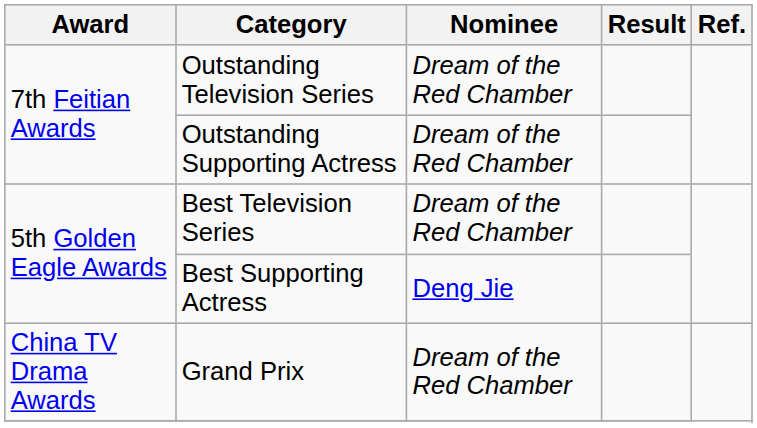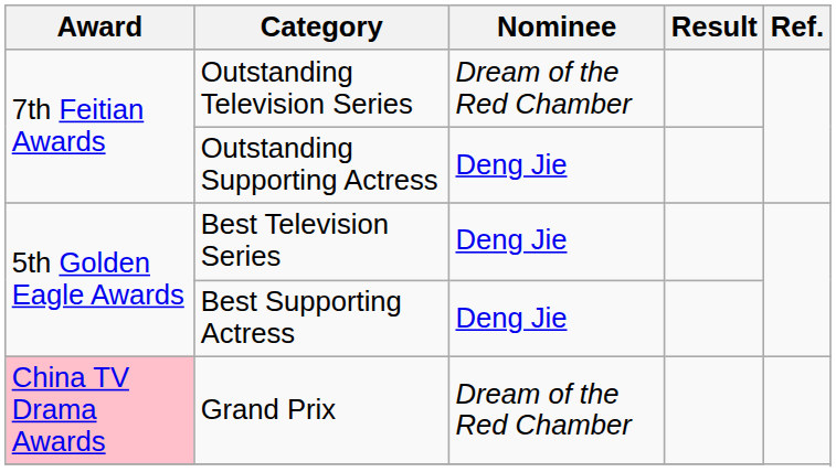Outstanding Supporting Actress | Nominee: Dream of the Red Chamber -> Deng Jie
Best Television Series | Nominee: Dream of the Red Chamber -> Deng Jie
Grand Prix | Award: no background -> pink background
